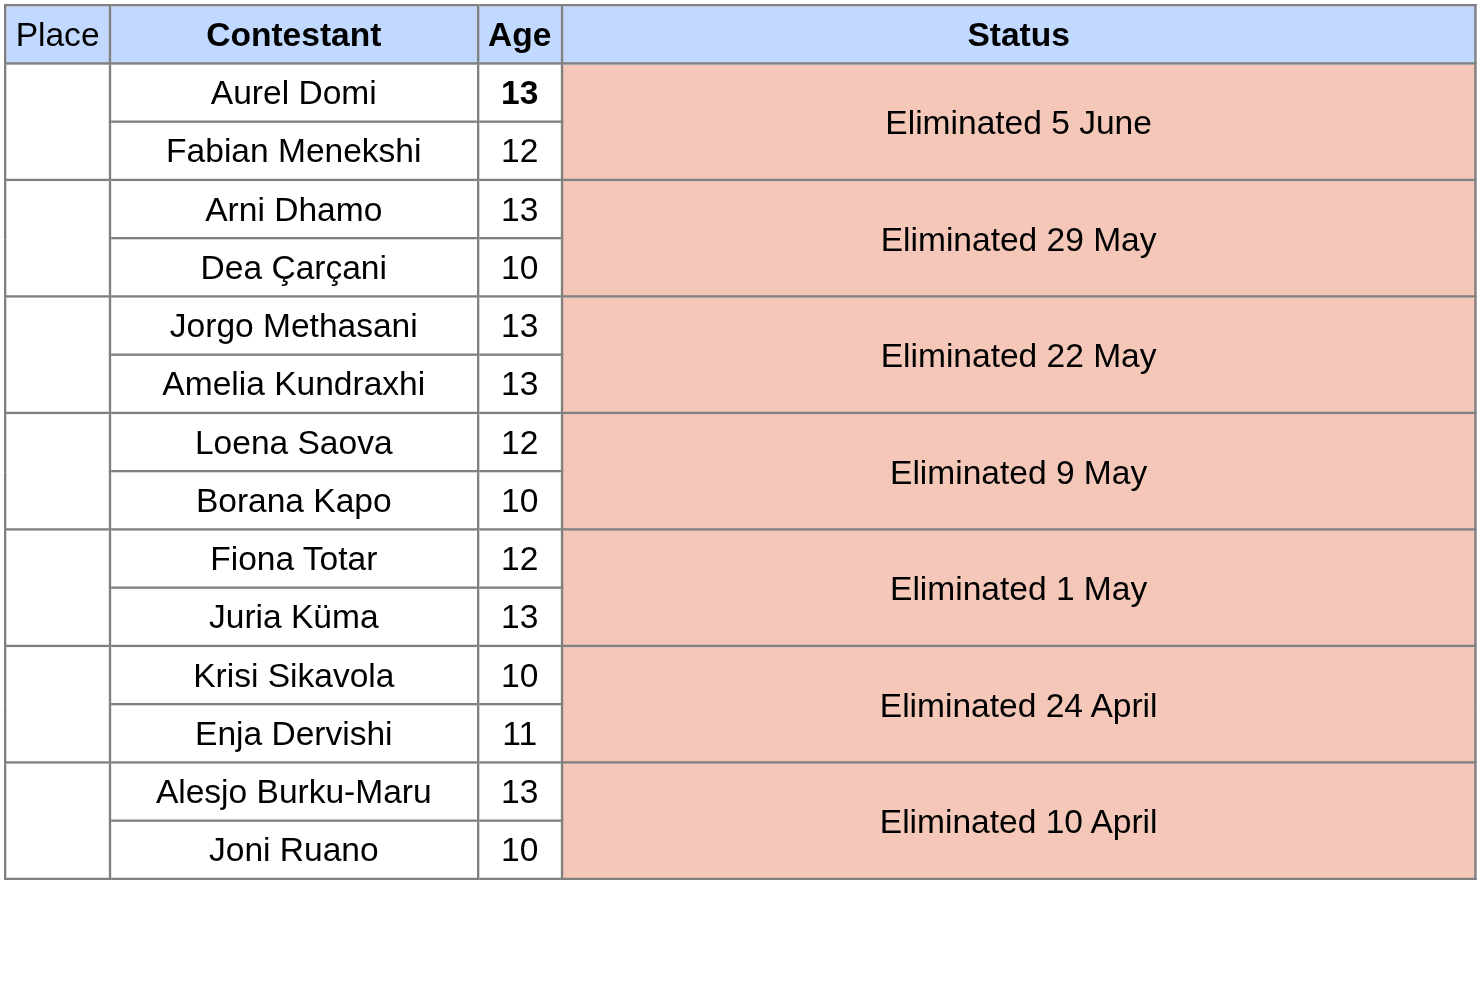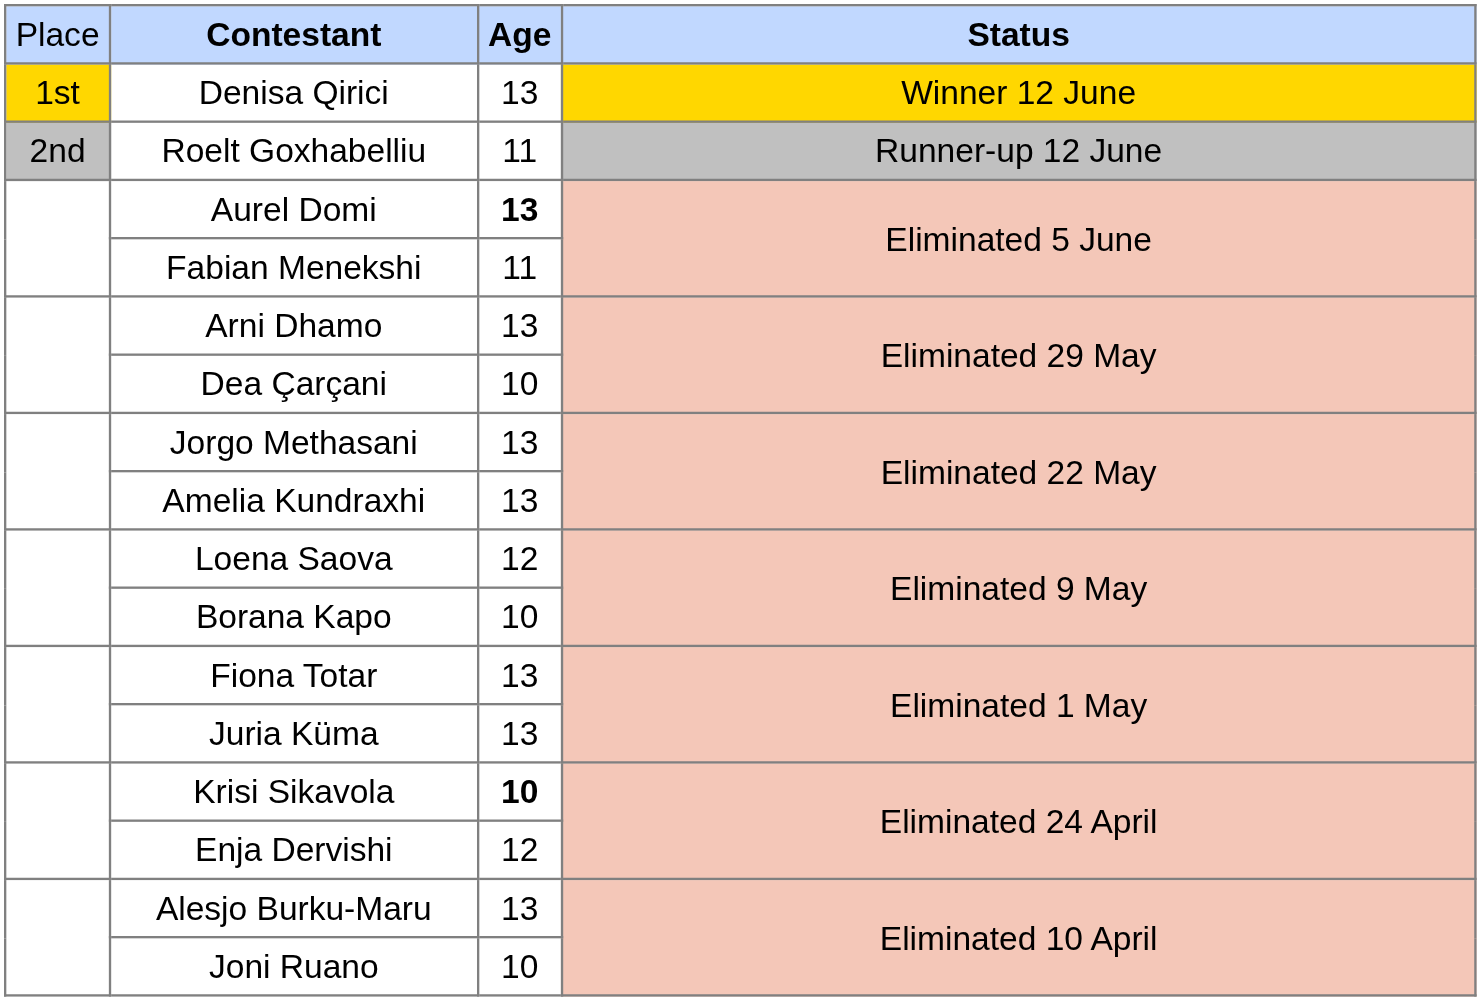+ row: 1st | Denisa Qirici | 13 | Winner 12 June
+ row: 2nd | Roelt Goxhabelliu | 11 | Runner-up 12 June
Fabian Menekshi | column 3: 12 -> 11
Fiona Totar | column 3: 12 -> 13
Krisi Sikavola | column 3: normal -> bold
Enja Dervishi | column 3: 11 -> 12
